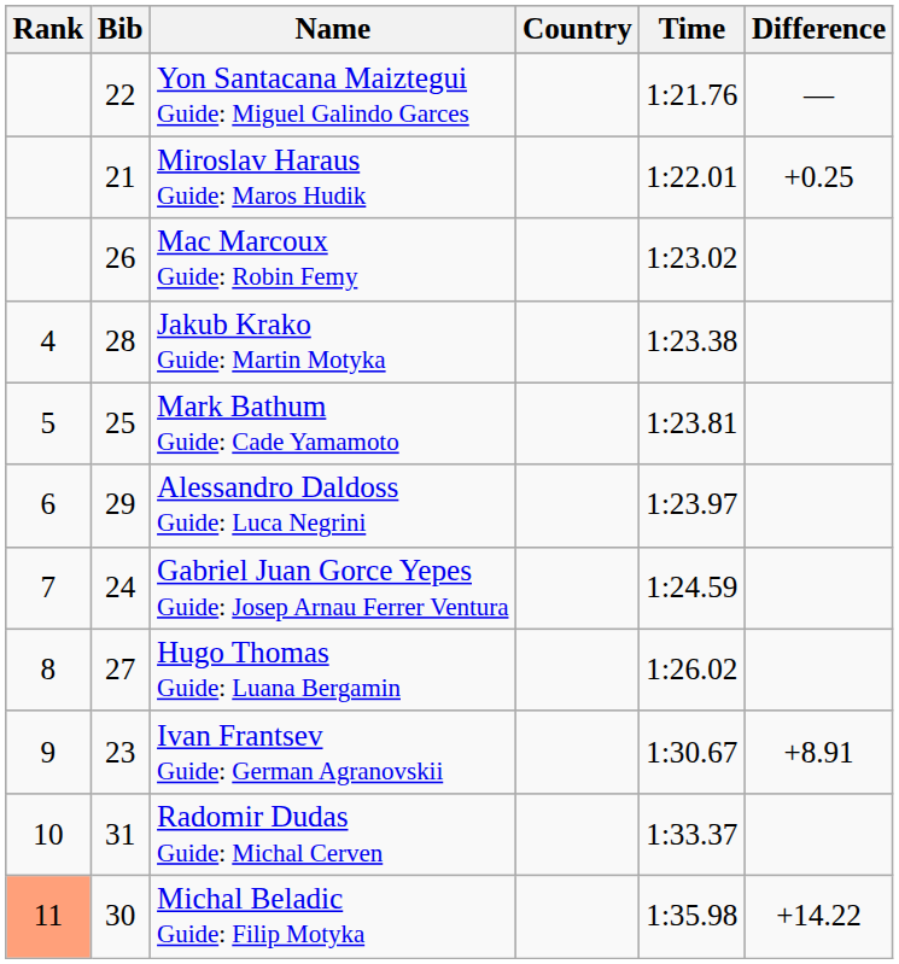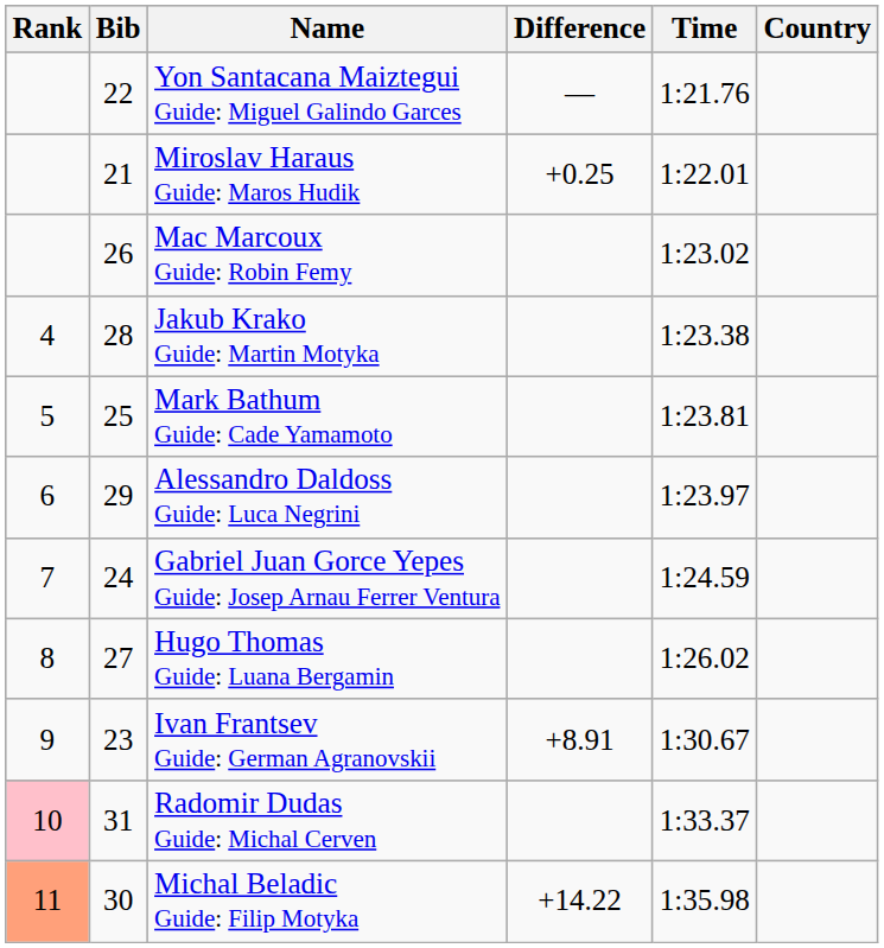columns swapped: Country <-> Difference
Radomir Dudas Guide: Michal Cerven | Rank: no background -> pink background
